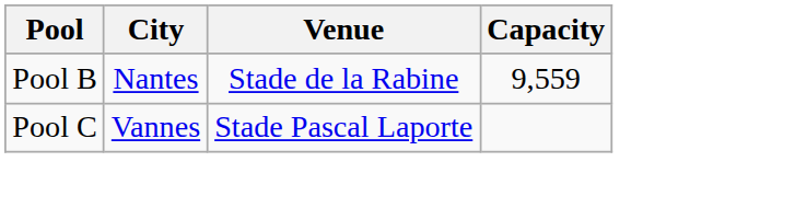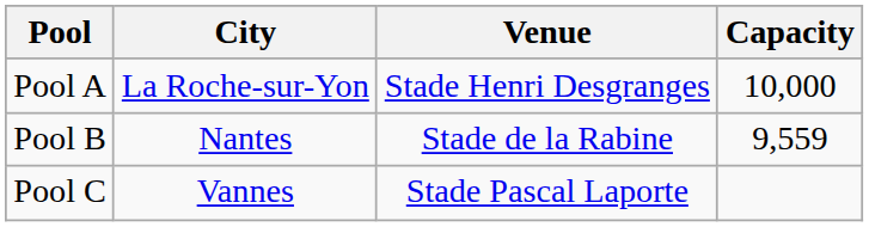+ row: Pool A | La Roche-sur-Yon | Stade Henri Desgranges | 10,000
